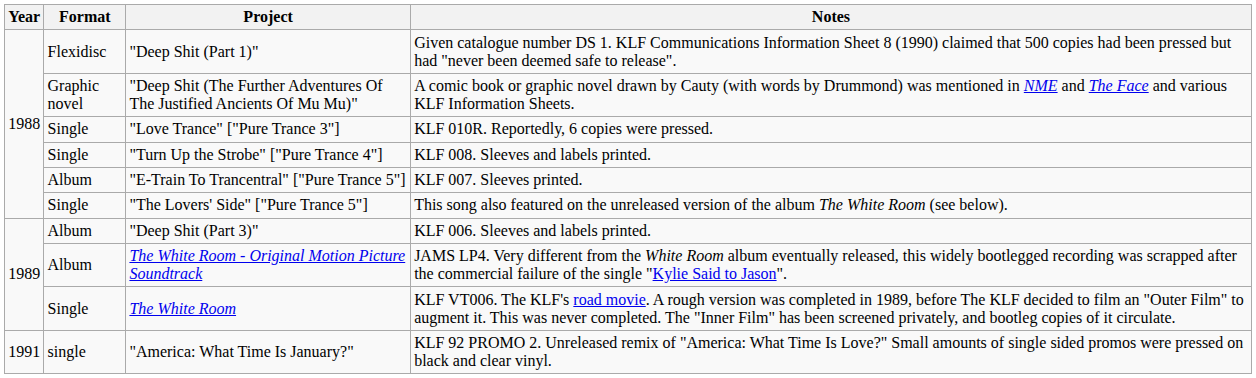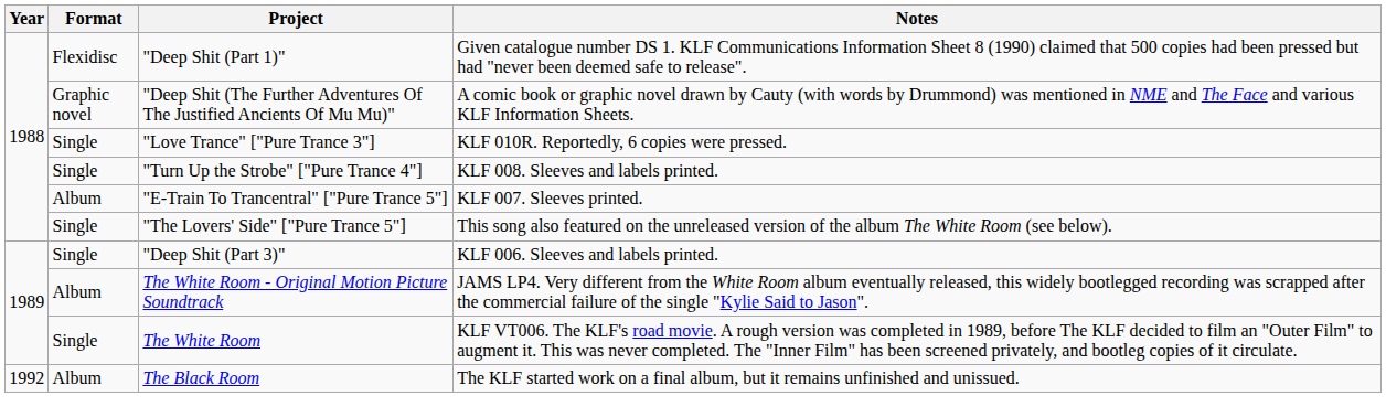"Deep Shit (Part 3)" | Format: Album -> Single
- row: 1991 | single | "America: What Time Is January?" | KLF 92 PROMO 2. Unreleased remix of "America: What Time Is Love?" Small amounts of single sided promos were pressed on black and clear vinyl.
+ row: 1992 | Album | The Black Room | The KLF started work on a final album, but it remains unfinished and unissued.
